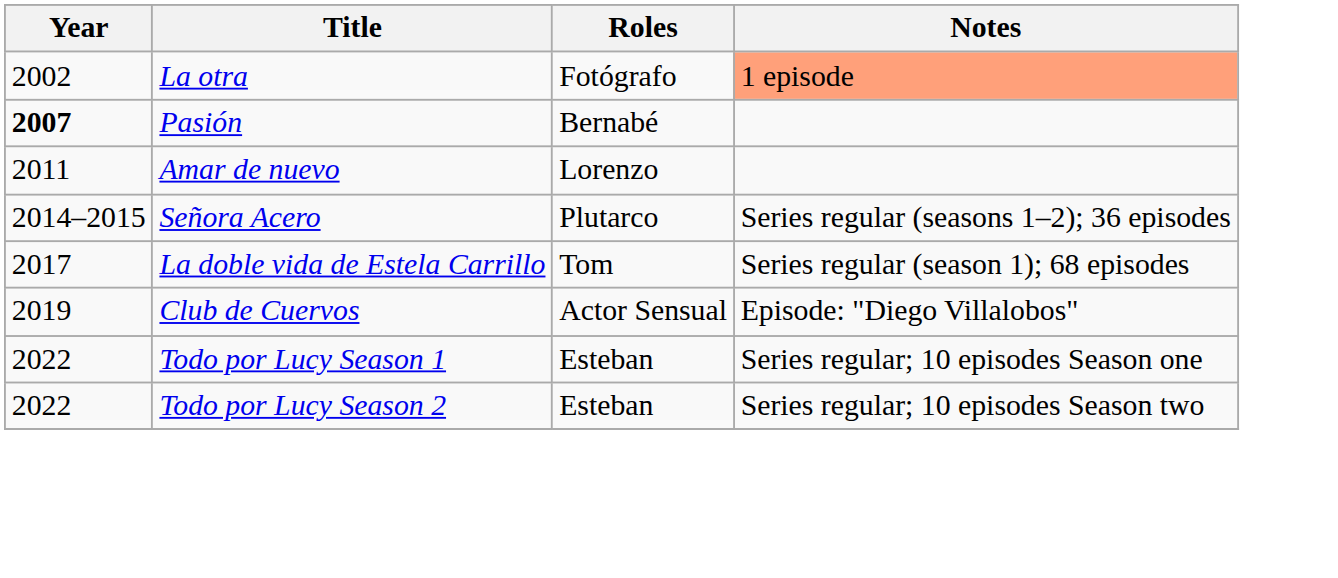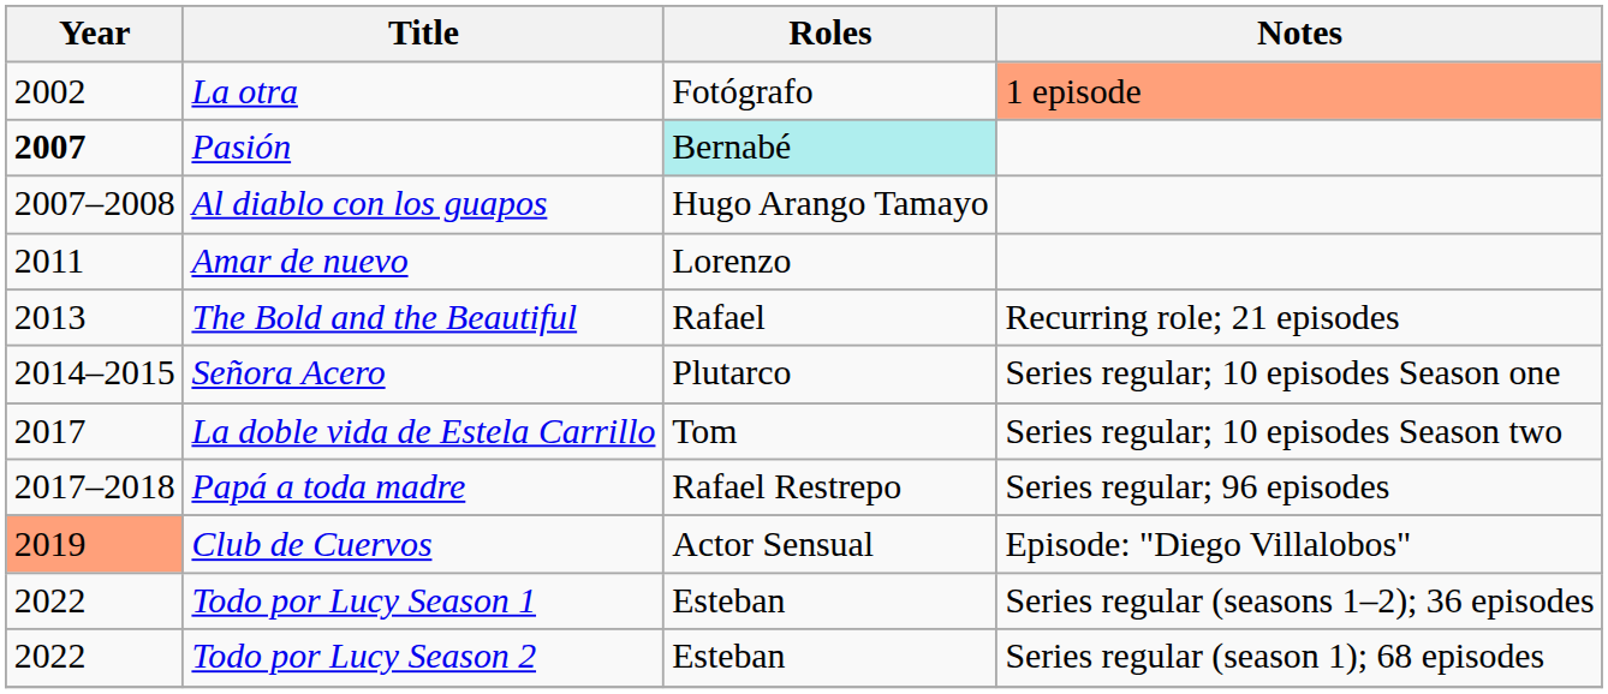Pasión | Roles: no background -> paleturquoise background
+ row: 2007–2008 | Al diablo con los guapos | Hugo Arango Tamayo
+ row: 2013 | The Bold and the Beautiful | Rafael | Recurring role; 21 episodes
Señora Acero | Notes: Series regular (seasons 1–2); 36 episodes -> Series regular; 10 episodes Season one
La doble vida de Estela Carrillo | Notes: Series regular (season 1); 68 episodes -> Series regular; 10 episodes Season two
+ row: 2017–2018 | Papá a toda madre | Rafael Restrepo | Series regular; 96 episodes
Club de Cuervos | Year: no background -> lightsalmon background
Todo por Lucy Season 1 | Notes: Series regular; 10 episodes Season one -> Series regular (seasons 1–2); 36 episodes
Todo por Lucy Season 2 | Notes: Series regular; 10 episodes Season two -> Series regular (season 1); 68 episodes
